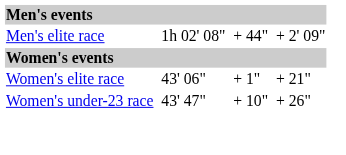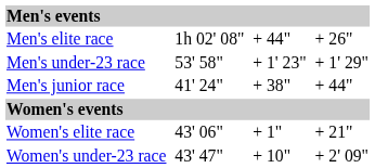Men's elite race | column 7: + 2' 09" -> + 26"
+ row: Men's under-23 race | 53' 58" | + 1' 23" | + 1' 29"
+ row: Men's junior race | 41' 24" | + 38" | + 44"
Women's under-23 race | column 7: + 26" -> + 2' 09"
